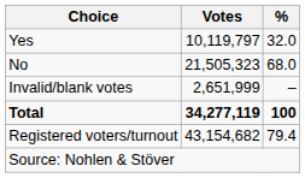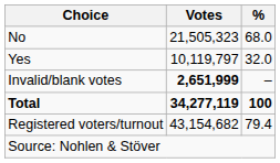rows swapped: Yes <-> No
Invalid/blank votes | Votes: normal -> bold
